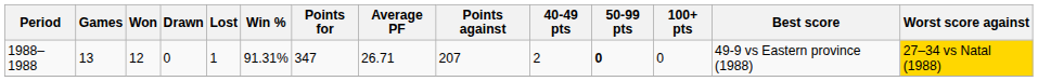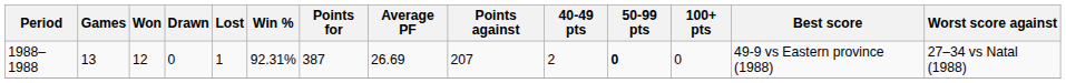1988–1988 | Win %: 91.31% -> 92.31%
1988–1988 | Points for: 347 -> 387
1988–1988 | Average PF: 26.71 -> 26.69
1988–1988 | Worst score against: gold background -> no background
